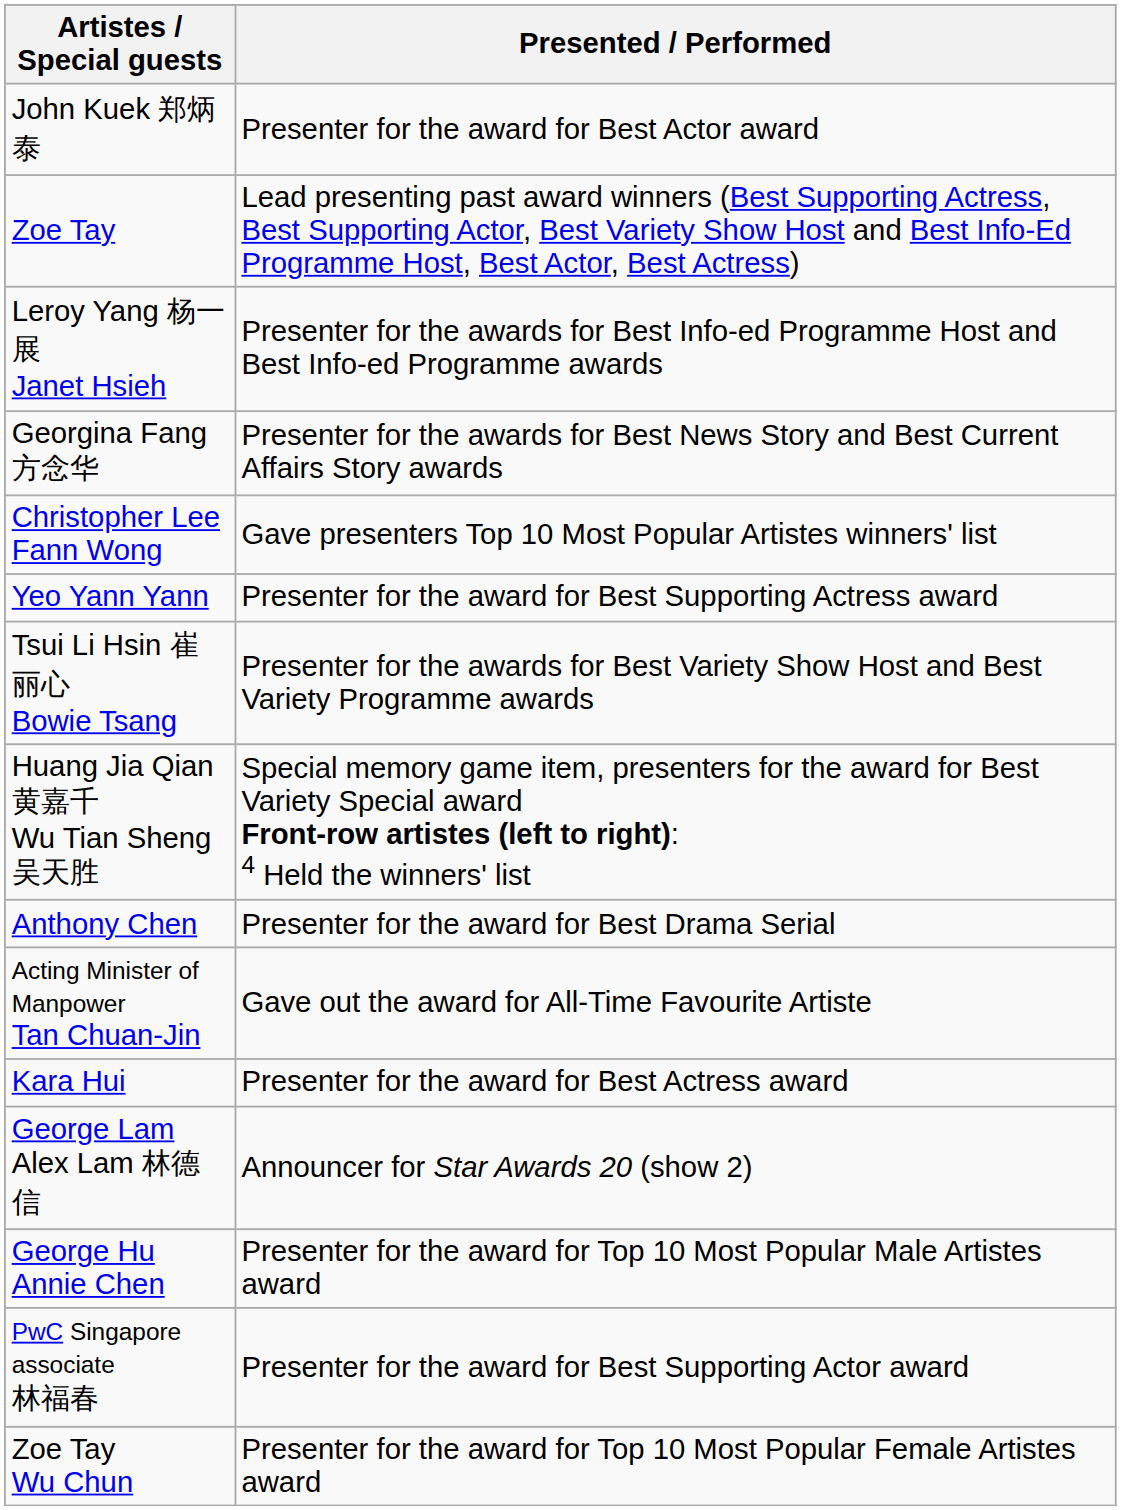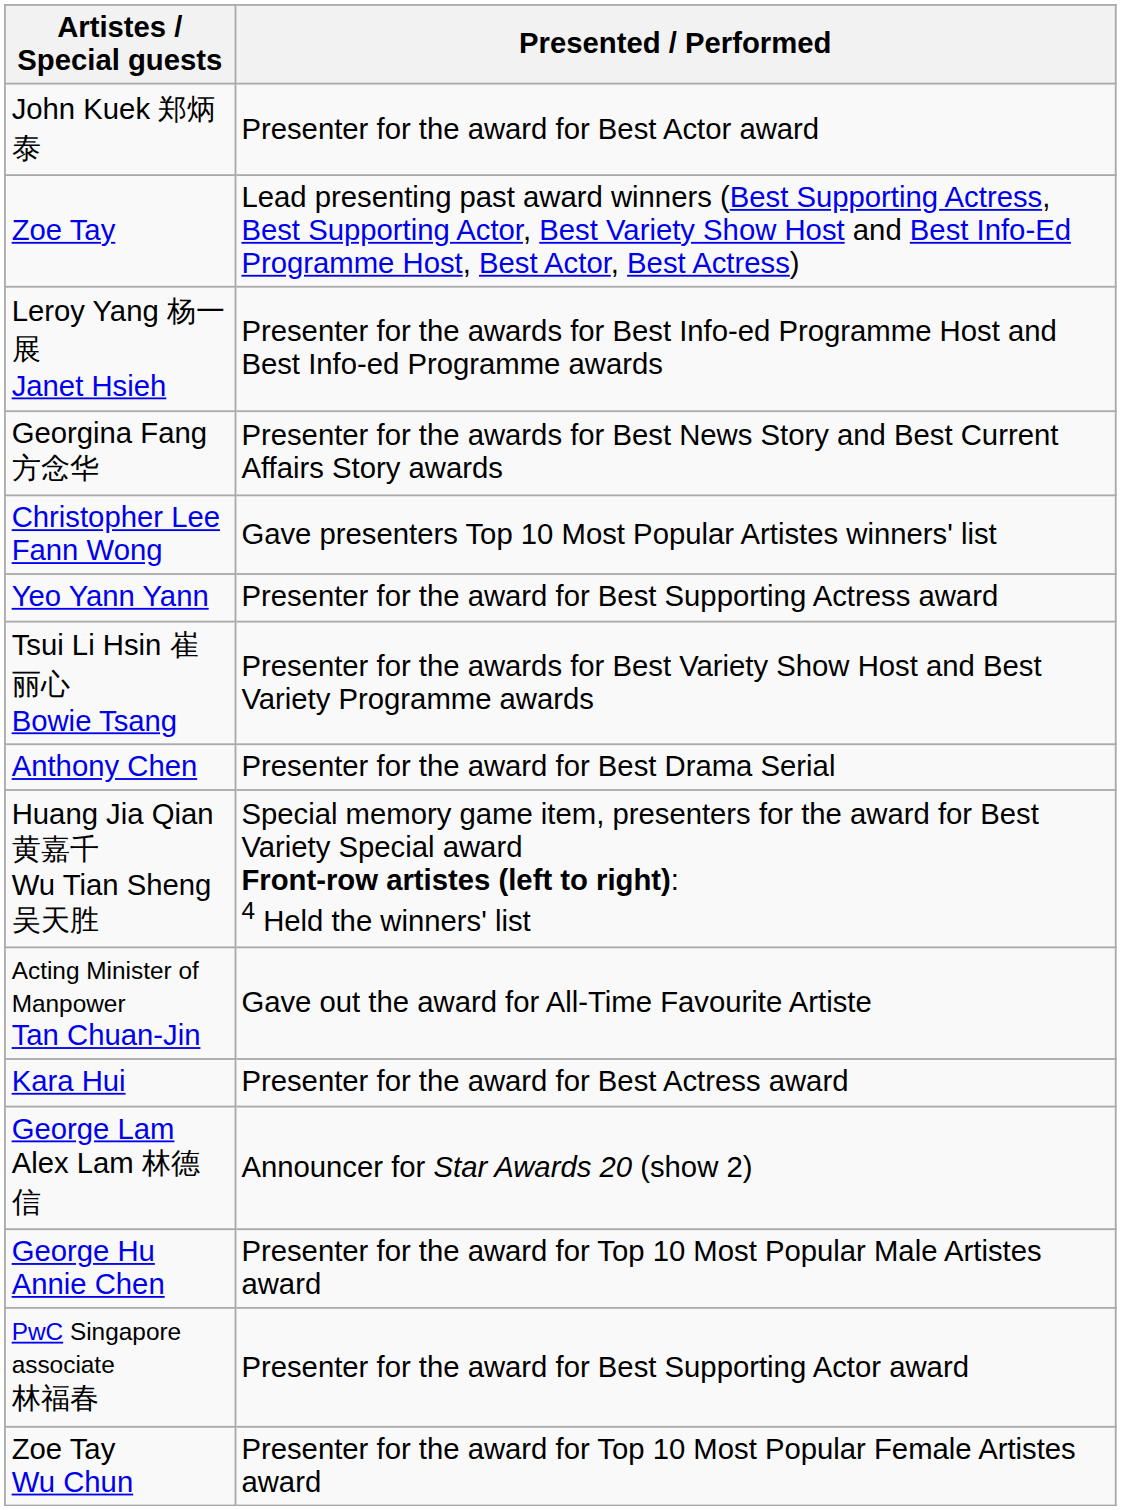rows swapped: Anthony Chen <-> Huang Jia Qian 黄嘉千 Wu Tian Sheng 吴天胜
